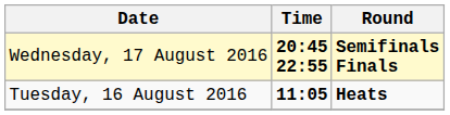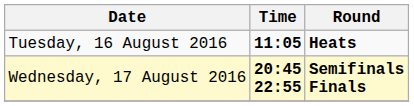rows swapped: Tuesday, 16 August 2016 <-> Wednesday, 17 August 2016
